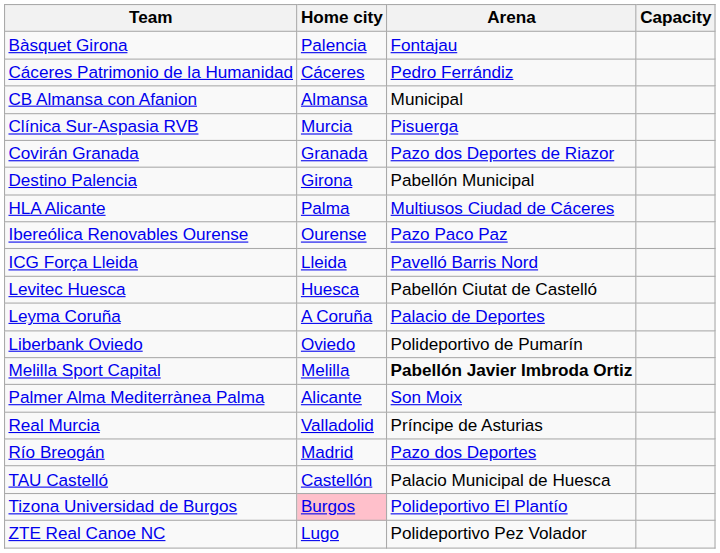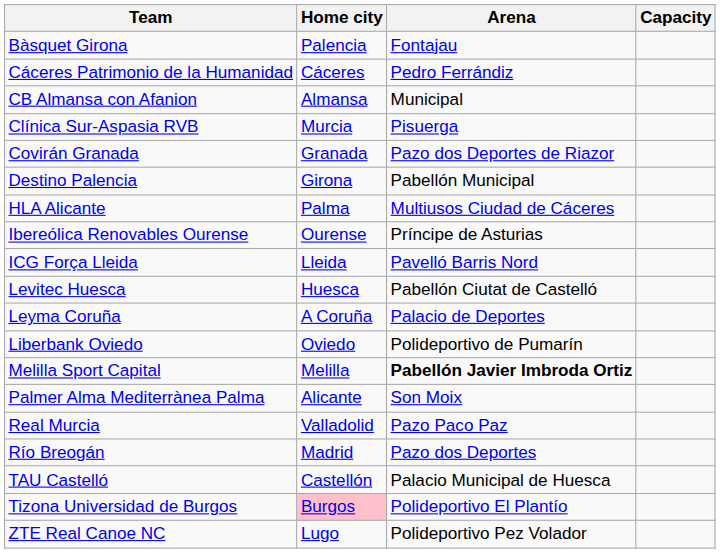Ibereólica Renovables Ourense | Arena: Pazo Paco Paz -> Príncipe de Asturias
Real Murcia | Arena: Príncipe de Asturias -> Pazo Paco Paz
